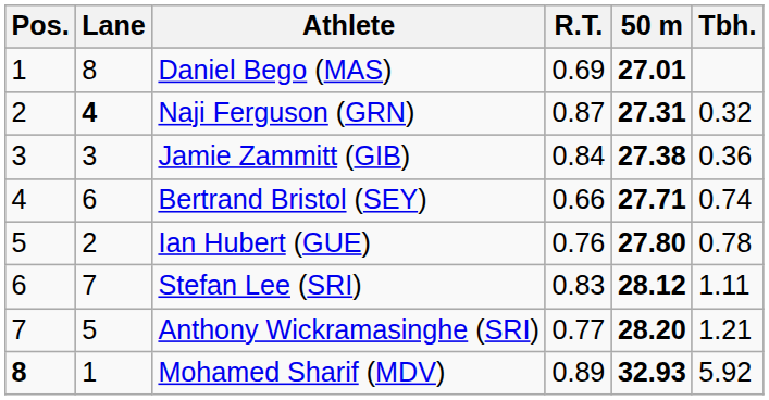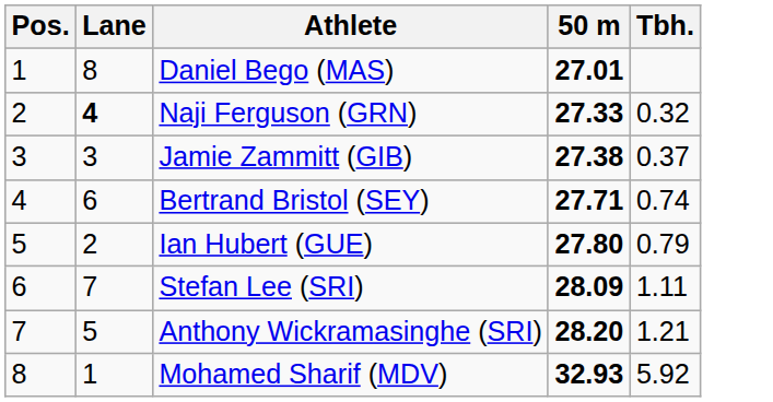- column: R.T. | 0.69 | 0.87 | 0.84 | 0.66 | 0.76 | 0.83 | 0.77 | 0.89
Naji Ferguson (GRN) | 50 m: 27.31 -> 27.33
Jamie Zammitt (GIB) | Tbh.: 0.36 -> 0.37
Ian Hubert (GUE) | Tbh.: 0.78 -> 0.79
Stefan Lee (SRI) | 50 m: 28.12 -> 28.09
Mohamed Sharif (MDV) | Pos.: bold -> normal
